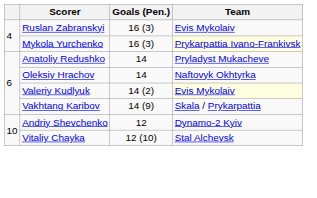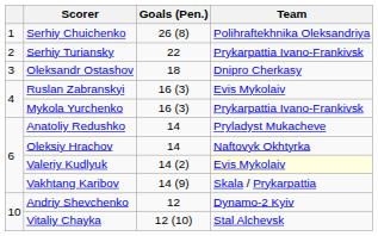+ row: 1 | Serhiy Chuichenko | 26 (8) | Polihraftekhnika Oleksandriya
+ row: 2 | Serhiy Turiansky | 22 | Prykarpattia Ivano-Frankivsk
+ row: 3 | Oleksandr Ostashov | 18 | Dnipro Cherkasy
Mykola Yurchenko | Team: lightyellow background -> no background
